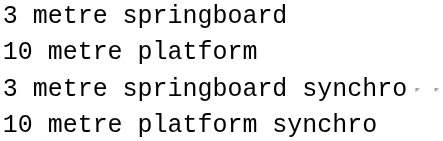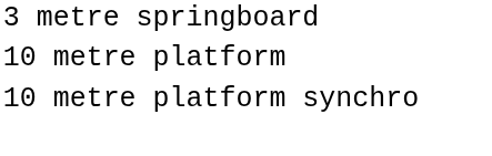- row: 3 metre springboard synchro
